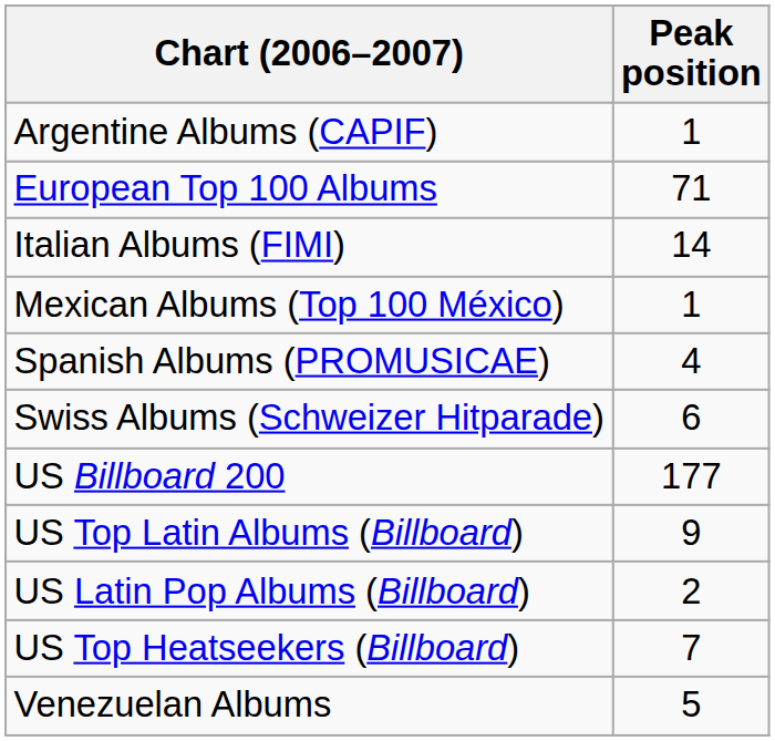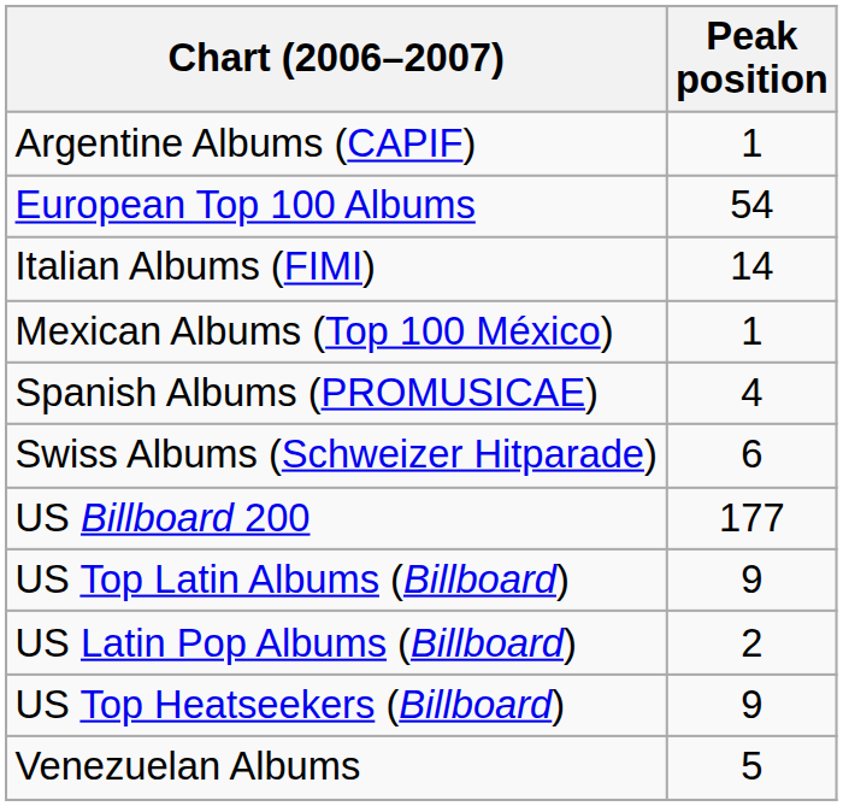European Top 100 Albums | Peak position: 71 -> 54
US Top Heatseekers (Billboard) | Peak position: 7 -> 9
